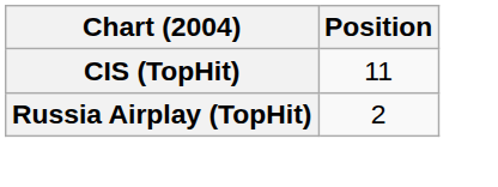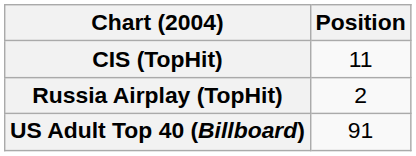+ row: US Adult Top 40 (Billboard) | 91
